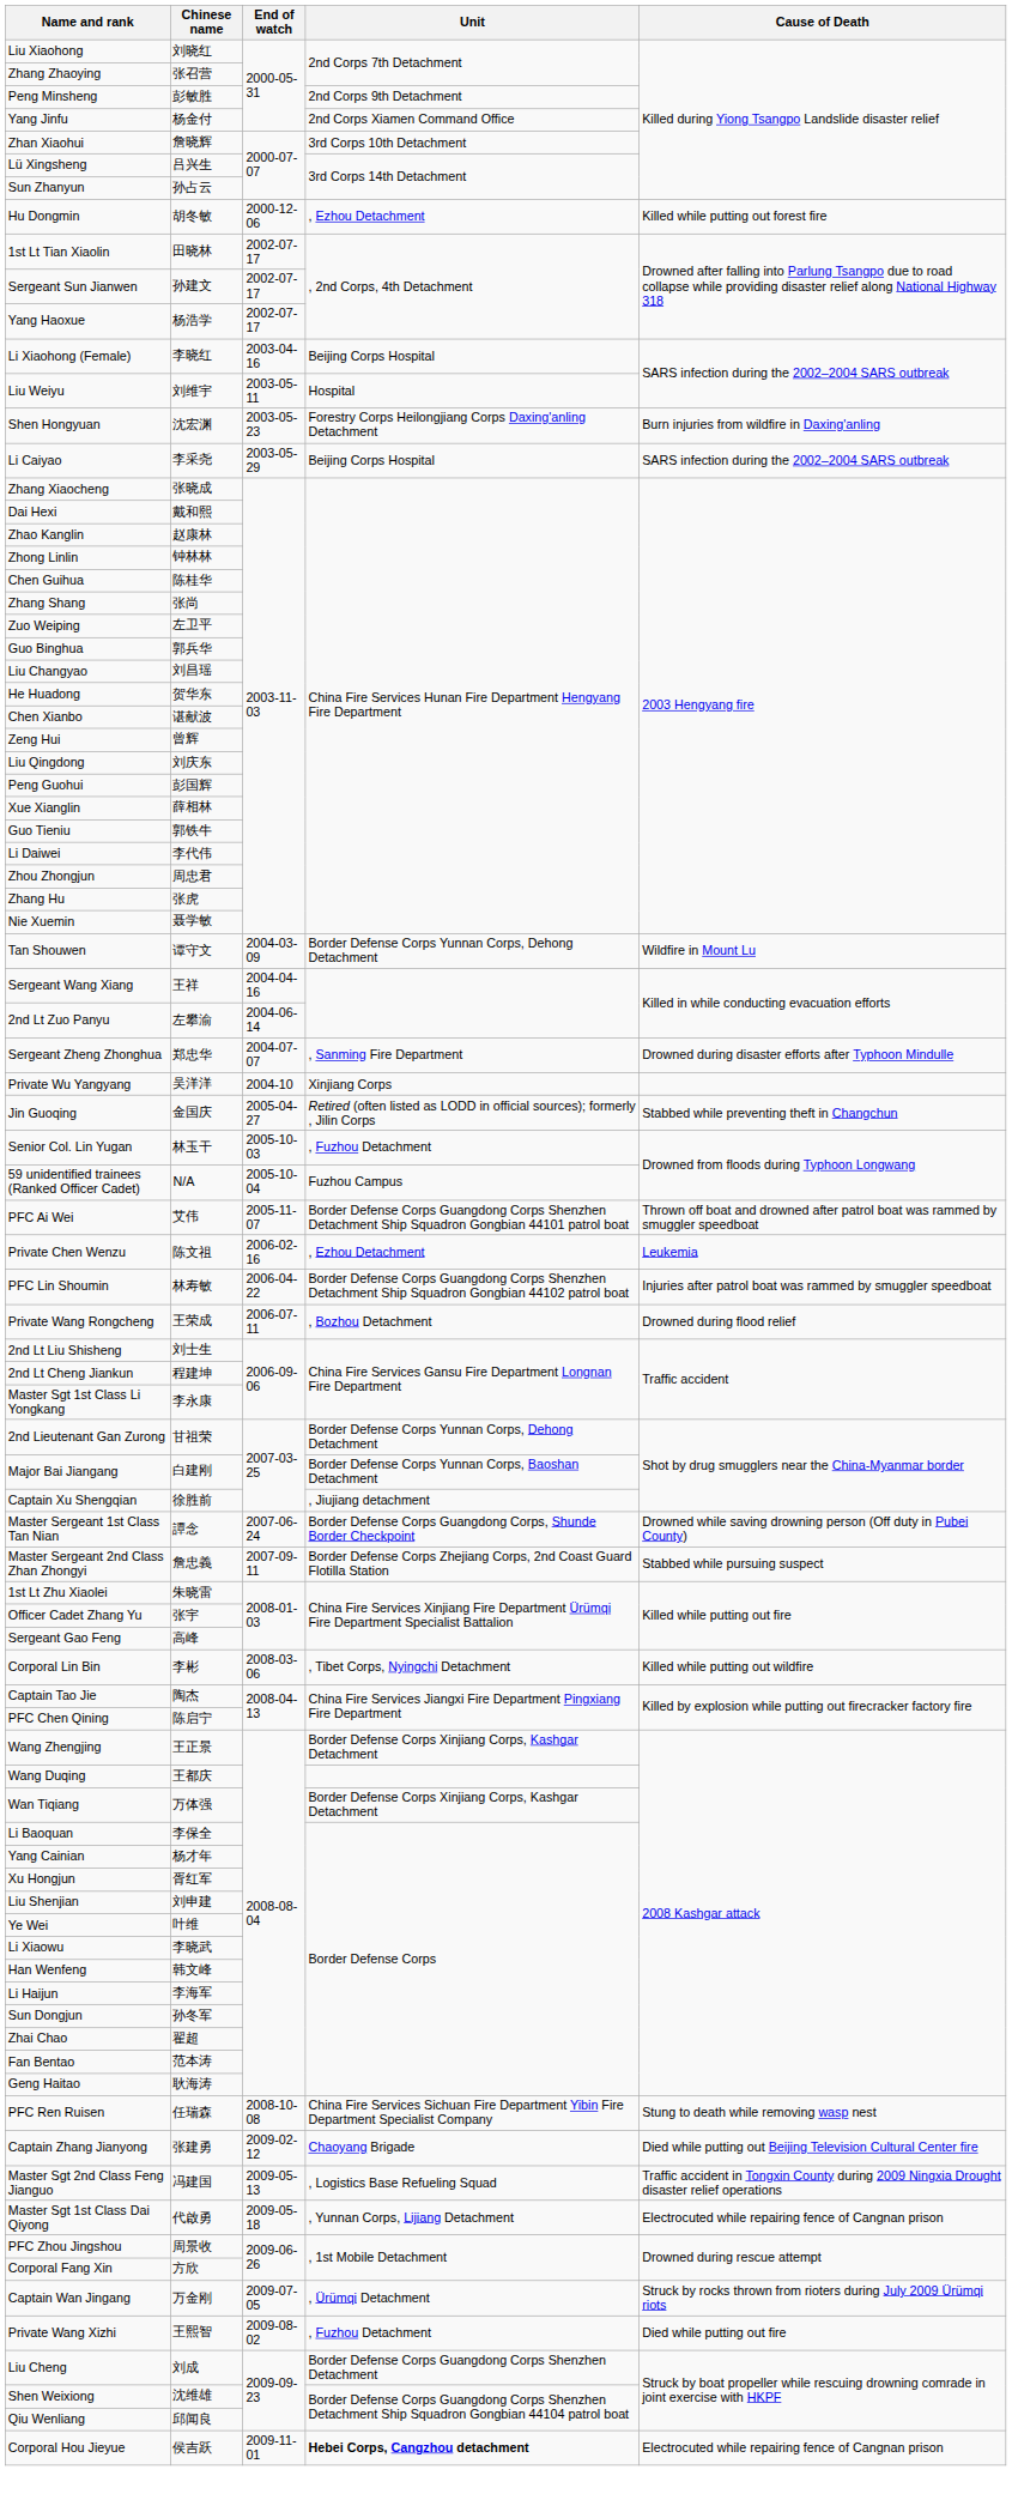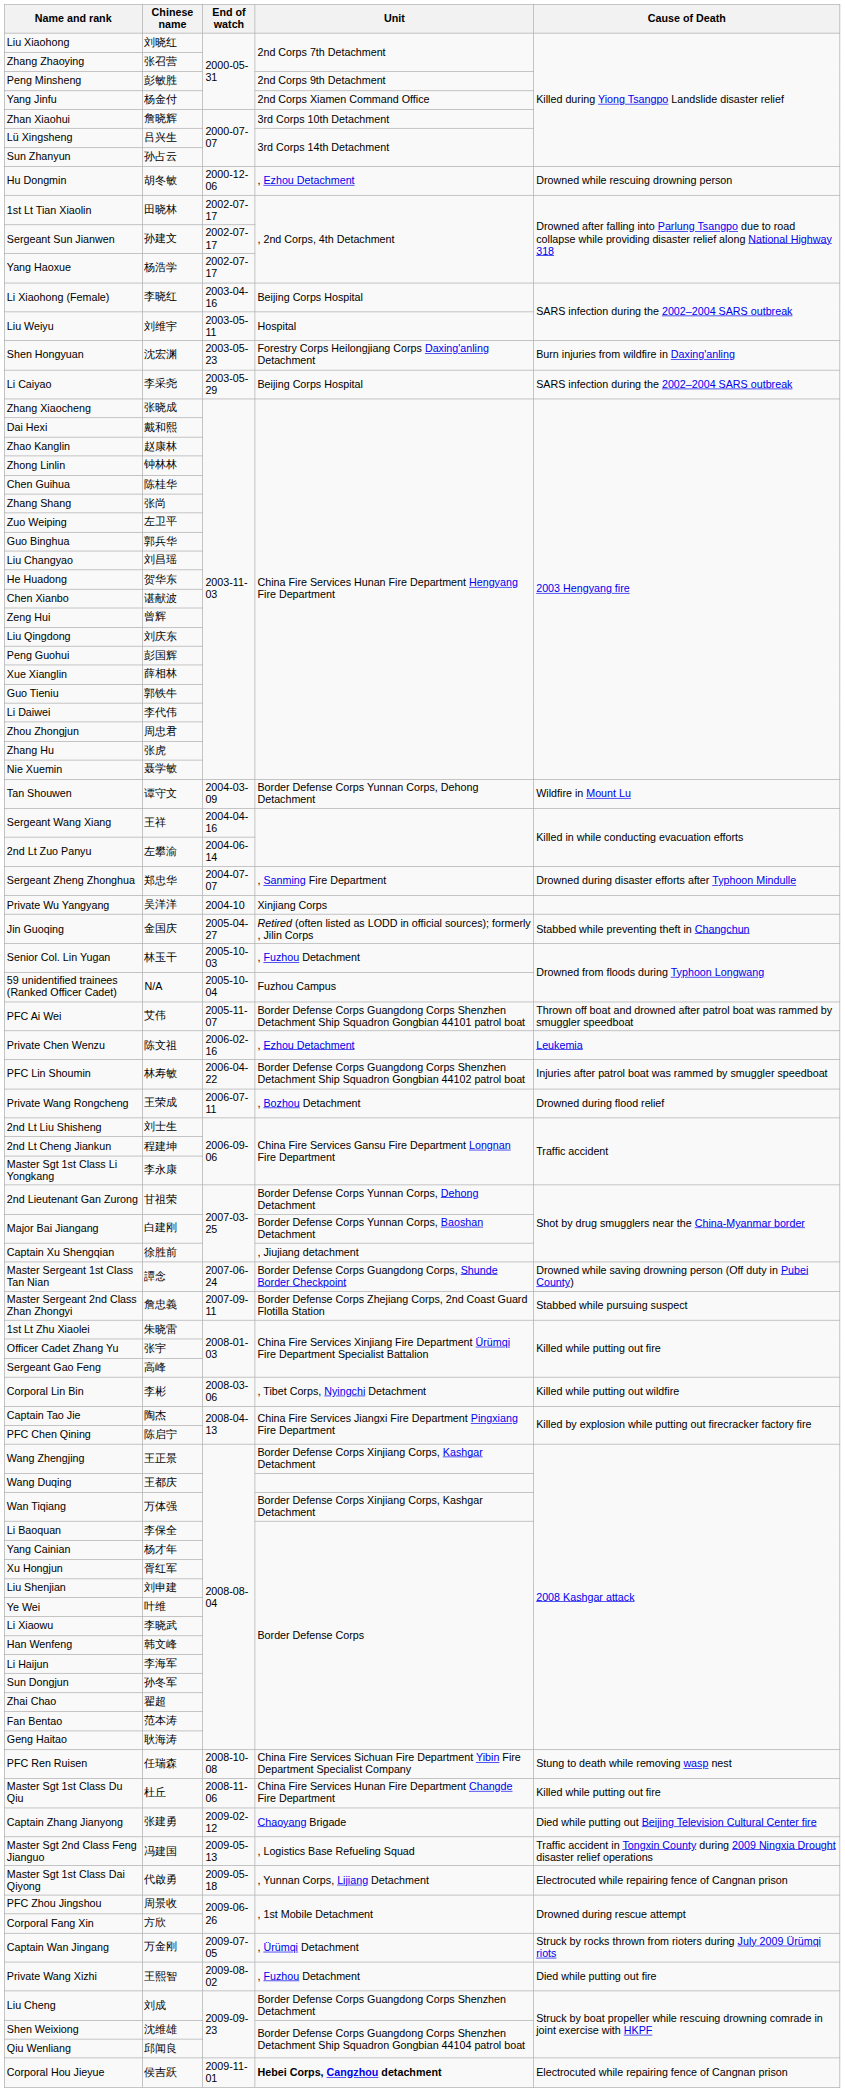Hu Dongmin | Cause of Death: Killed while putting out forest fire -> Drowned while rescuing drowning person
+ row: Master Sgt 1st Class Du Qiu | 杜丘 | 2008-11-06 | China Fire Services Hunan Fire Department Changde Fire Department | Killed while putting out fire
